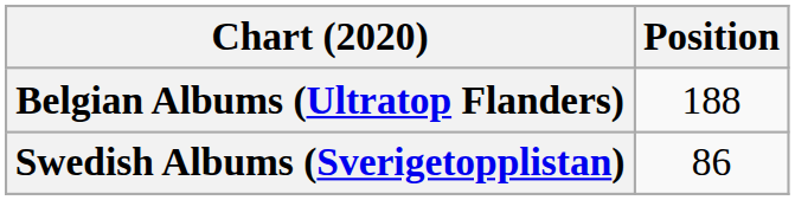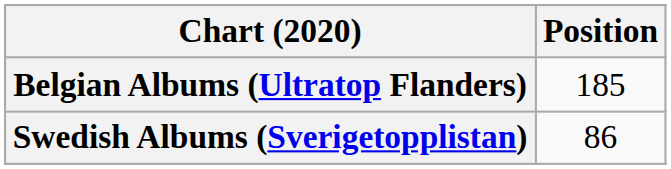Belgian Albums (Ultratop Flanders) | Position: 188 -> 185
